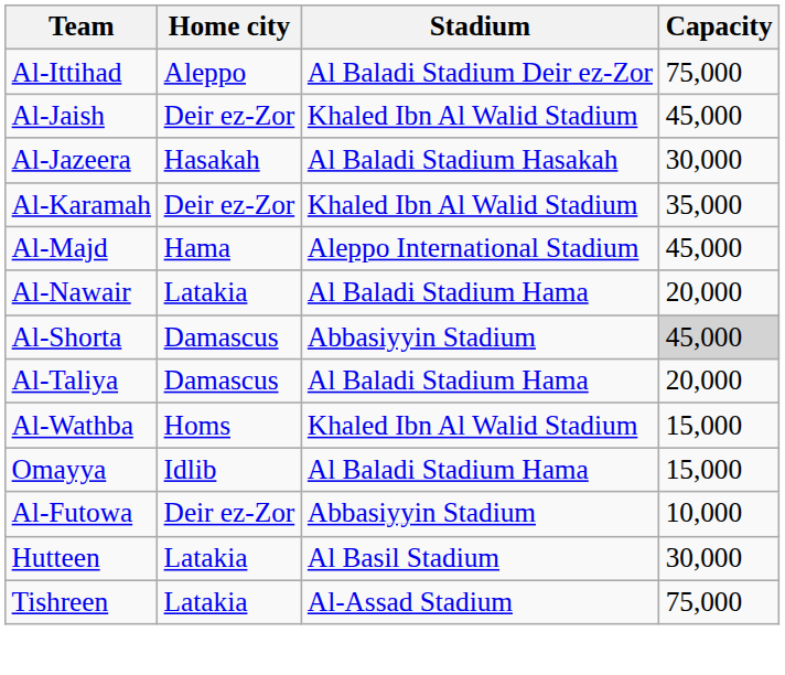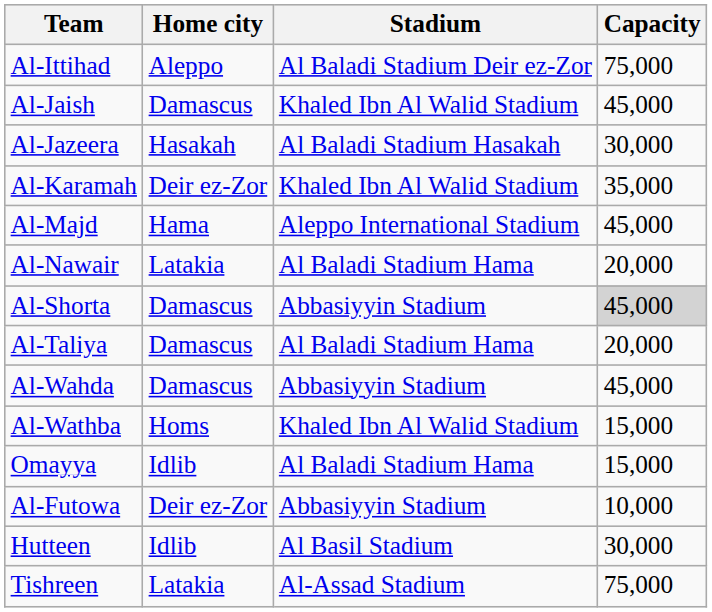Al-Jaish | Home city: Deir ez-Zor -> Damascus
+ row: Al-Wahda | Damascus | Abbasiyyin Stadium | 45,000
Hutteen | Home city: Latakia -> Idlib
